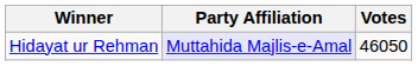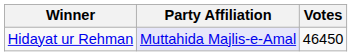Hidayat ur Rehman | Votes: 46050 -> 46450
